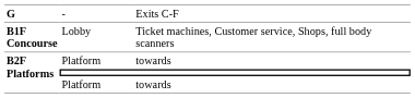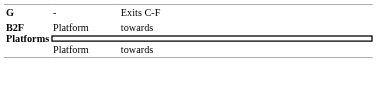- row: B1F Concourse | Lobby | Ticket machines, Customer service, Shops, full body scanners
